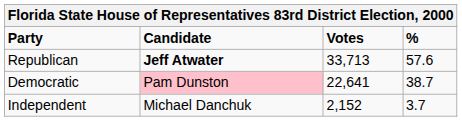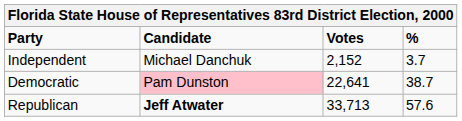rows swapped: Republican <-> Independent
